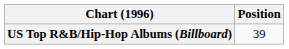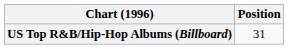US Top R&B/Hip-Hop Albums (Billboard) | Position: 39 -> 31
